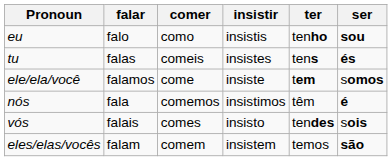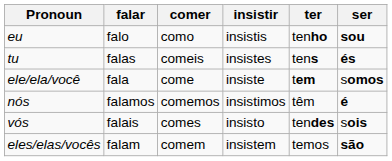ele/ela/você | falar: falamos -> fala
nós | falar: fala -> falamos
